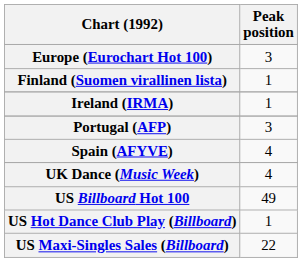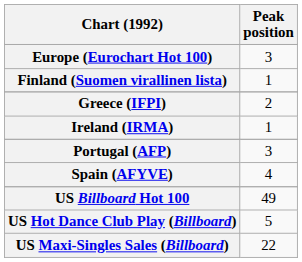+ row: Greece (IFPI) | 2
- row: UK Dance (Music Week) | 4
US Hot Dance Club Play (Billboard) | Peak position: 1 -> 5
